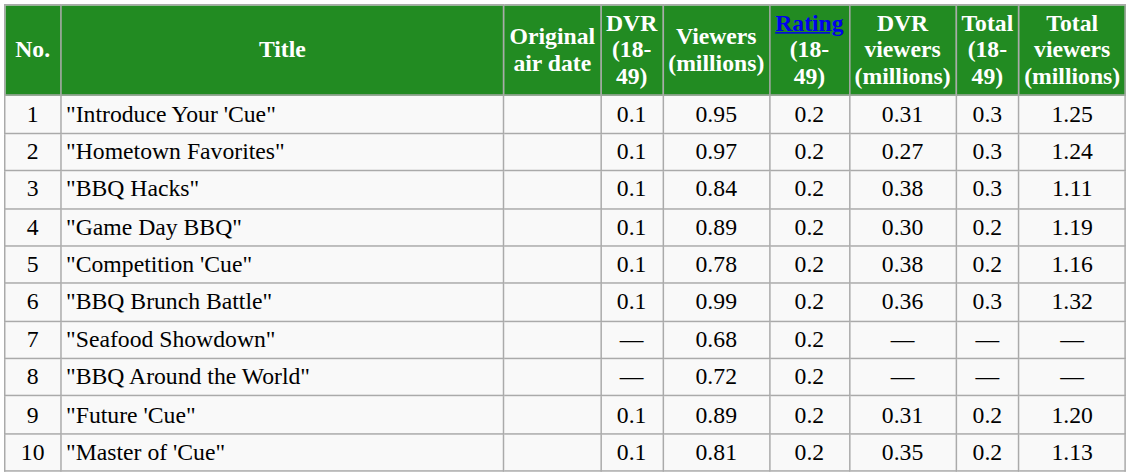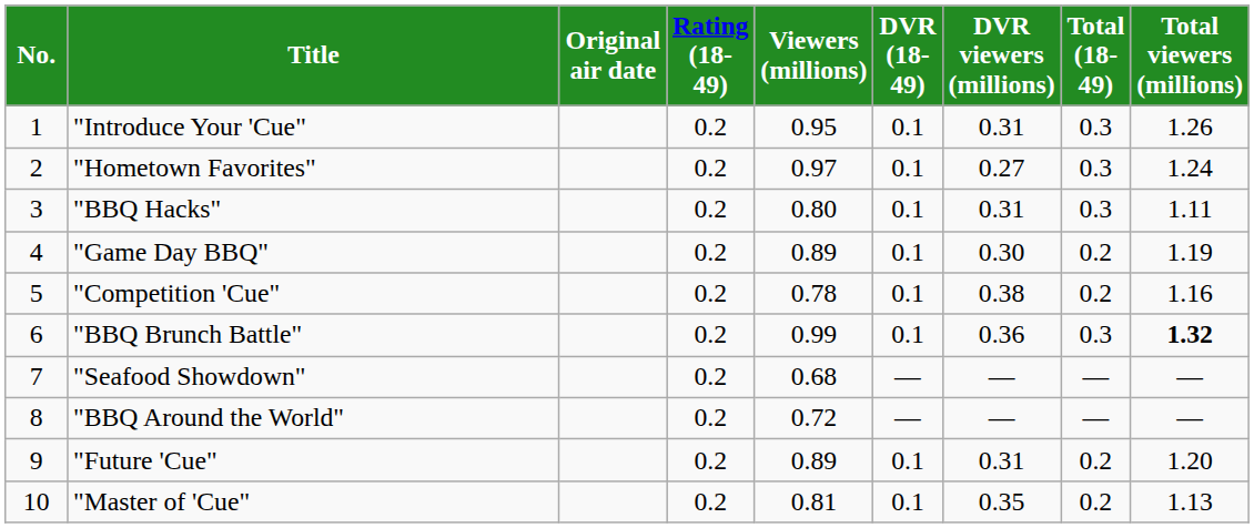columns swapped: Rating (18-49) <-> DVR (18-49)
"Introduce Your 'Cue" | Total viewers (millions): 1.25 -> 1.26
"BBQ Hacks" | Viewers (millions): 0.84 -> 0.80
"BBQ Hacks" | DVR viewers (millions): 0.38 -> 0.31
"BBQ Brunch Battle" | Total viewers (millions): normal -> bold
